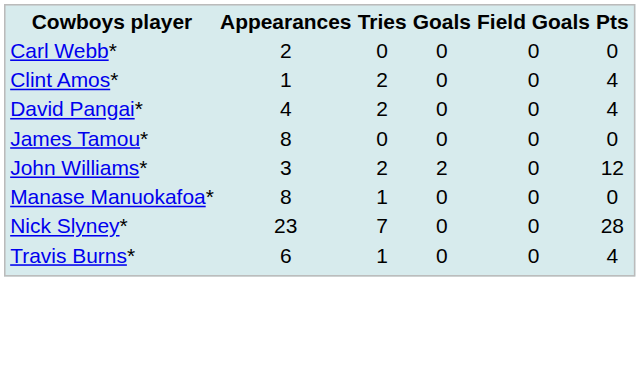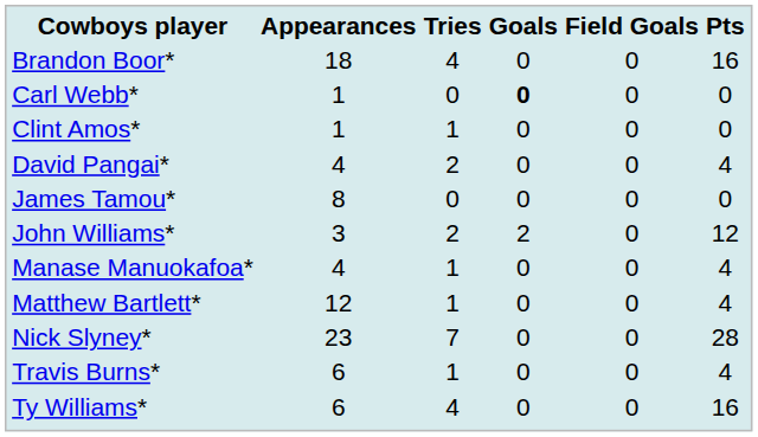+ row: Brandon Boor* | 18 | 4 | 0 | 0 | 16
Carl Webb* | Appearances: 2 -> 1
Carl Webb* | Goals: normal -> bold
Clint Amos* | Tries: 2 -> 1
Clint Amos* | Pts: 4 -> 0
Manase Manuokafoa* | Appearances: 8 -> 4
Manase Manuokafoa* | Pts: 0 -> 4
+ row: Matthew Bartlett* | 12 | 1 | 0 | 0 | 4
+ row: Ty Williams* | 6 | 4 | 0 | 0 | 16
